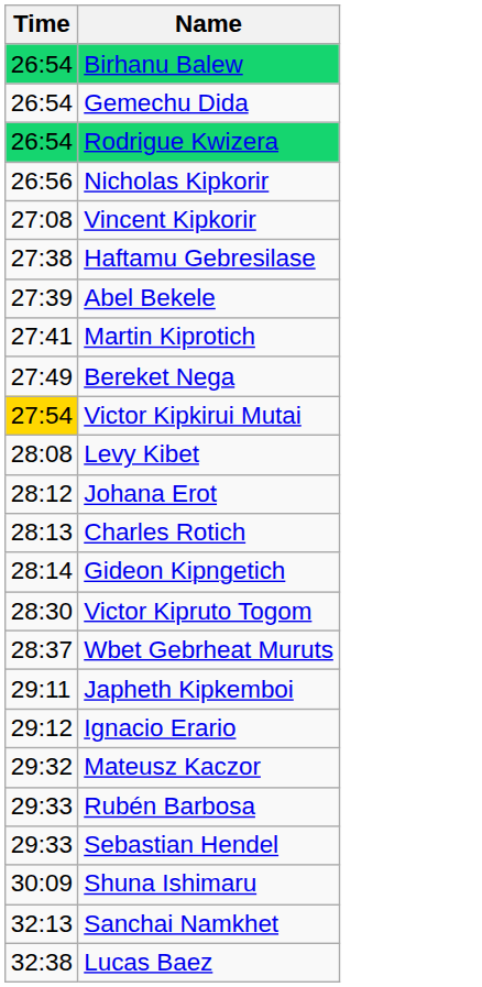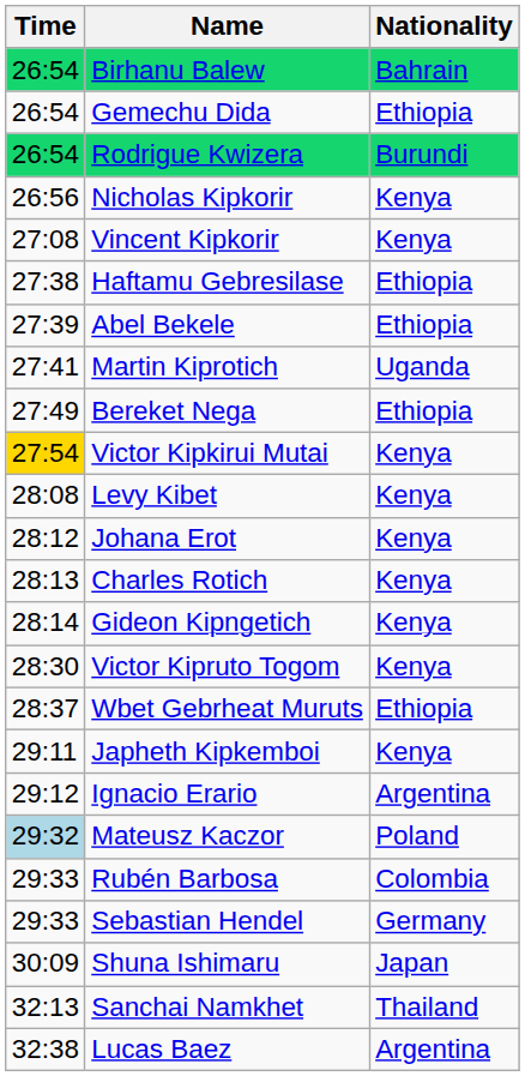+ column: Nationality | Bahrain | Ethiopia | Burundi | Kenya | Kenya | Ethiopia | Ethiopia | Uganda | Ethiopia | Kenya | Kenya | Kenya | Kenya | Kenya | Kenya | Ethiopia | Kenya | Argentina | Poland | Colombia | Germany | Japan | Thailand | Argentina
Mateusz Kaczor | Time: no background -> lightblue background
